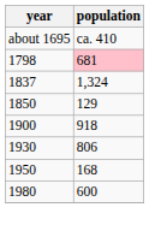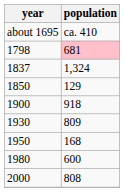1930 | population: 806 -> 809
+ row: 2000 | 808
